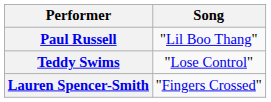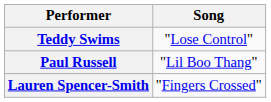rows swapped: Teddy Swims <-> Paul Russell
